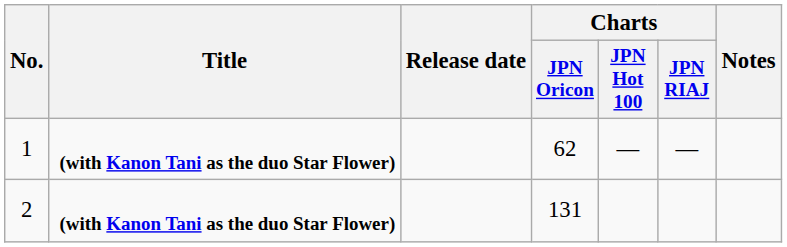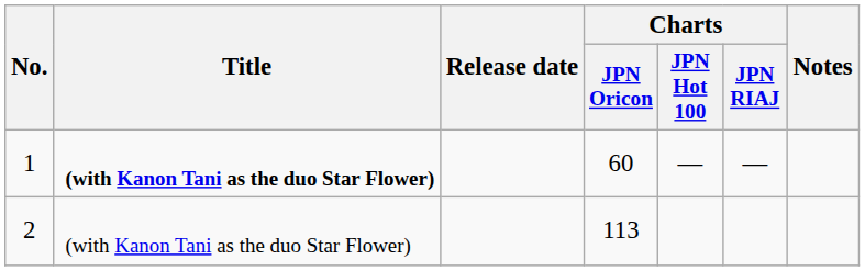1 | Charts / JPN Oricon: 62 -> 60
2 | Title: bold -> normal
2 | Charts / JPN Oricon: 131 -> 113
